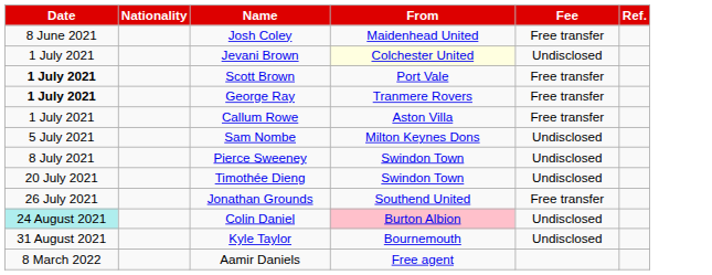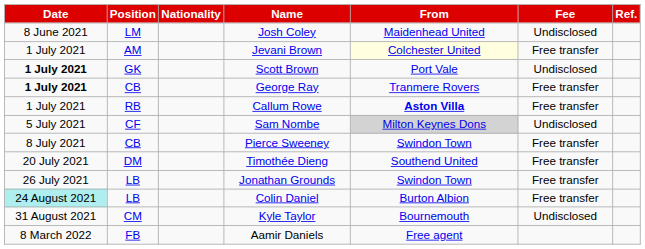+ column: Position | LM | AM | GK | CB | RB | CF | CB | DM | LB | LB | CM | FB
Josh Coley | Fee: Free transfer -> Undisclosed
Jevani Brown | Fee: Undisclosed -> Free transfer
Scott Brown | Fee: Free transfer -> Undisclosed
Callum Rowe | From: normal -> bold
Sam Nombe | From: no background -> lightgrey background
Pierce Sweeney | Fee: Undisclosed -> Free transfer
Timothée Dieng | From: Swindon Town -> Southend United
Timothée Dieng | Fee: Undisclosed -> Free transfer
Jonathan Grounds | From: Southend United -> Swindon Town
Colin Daniel | From: pink background -> no background
Colin Daniel | Fee: Undisclosed -> Free transfer
